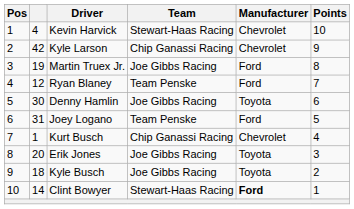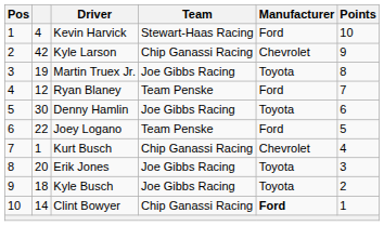Kevin Harvick | Manufacturer: Chevrolet -> Ford
Martin Truex Jr. | Manufacturer: Ford -> Toyota
Joey Logano | column 2: 31 -> 22
Clint Bowyer | Team: Stewart-Haas Racing -> Chip Ganassi Racing
